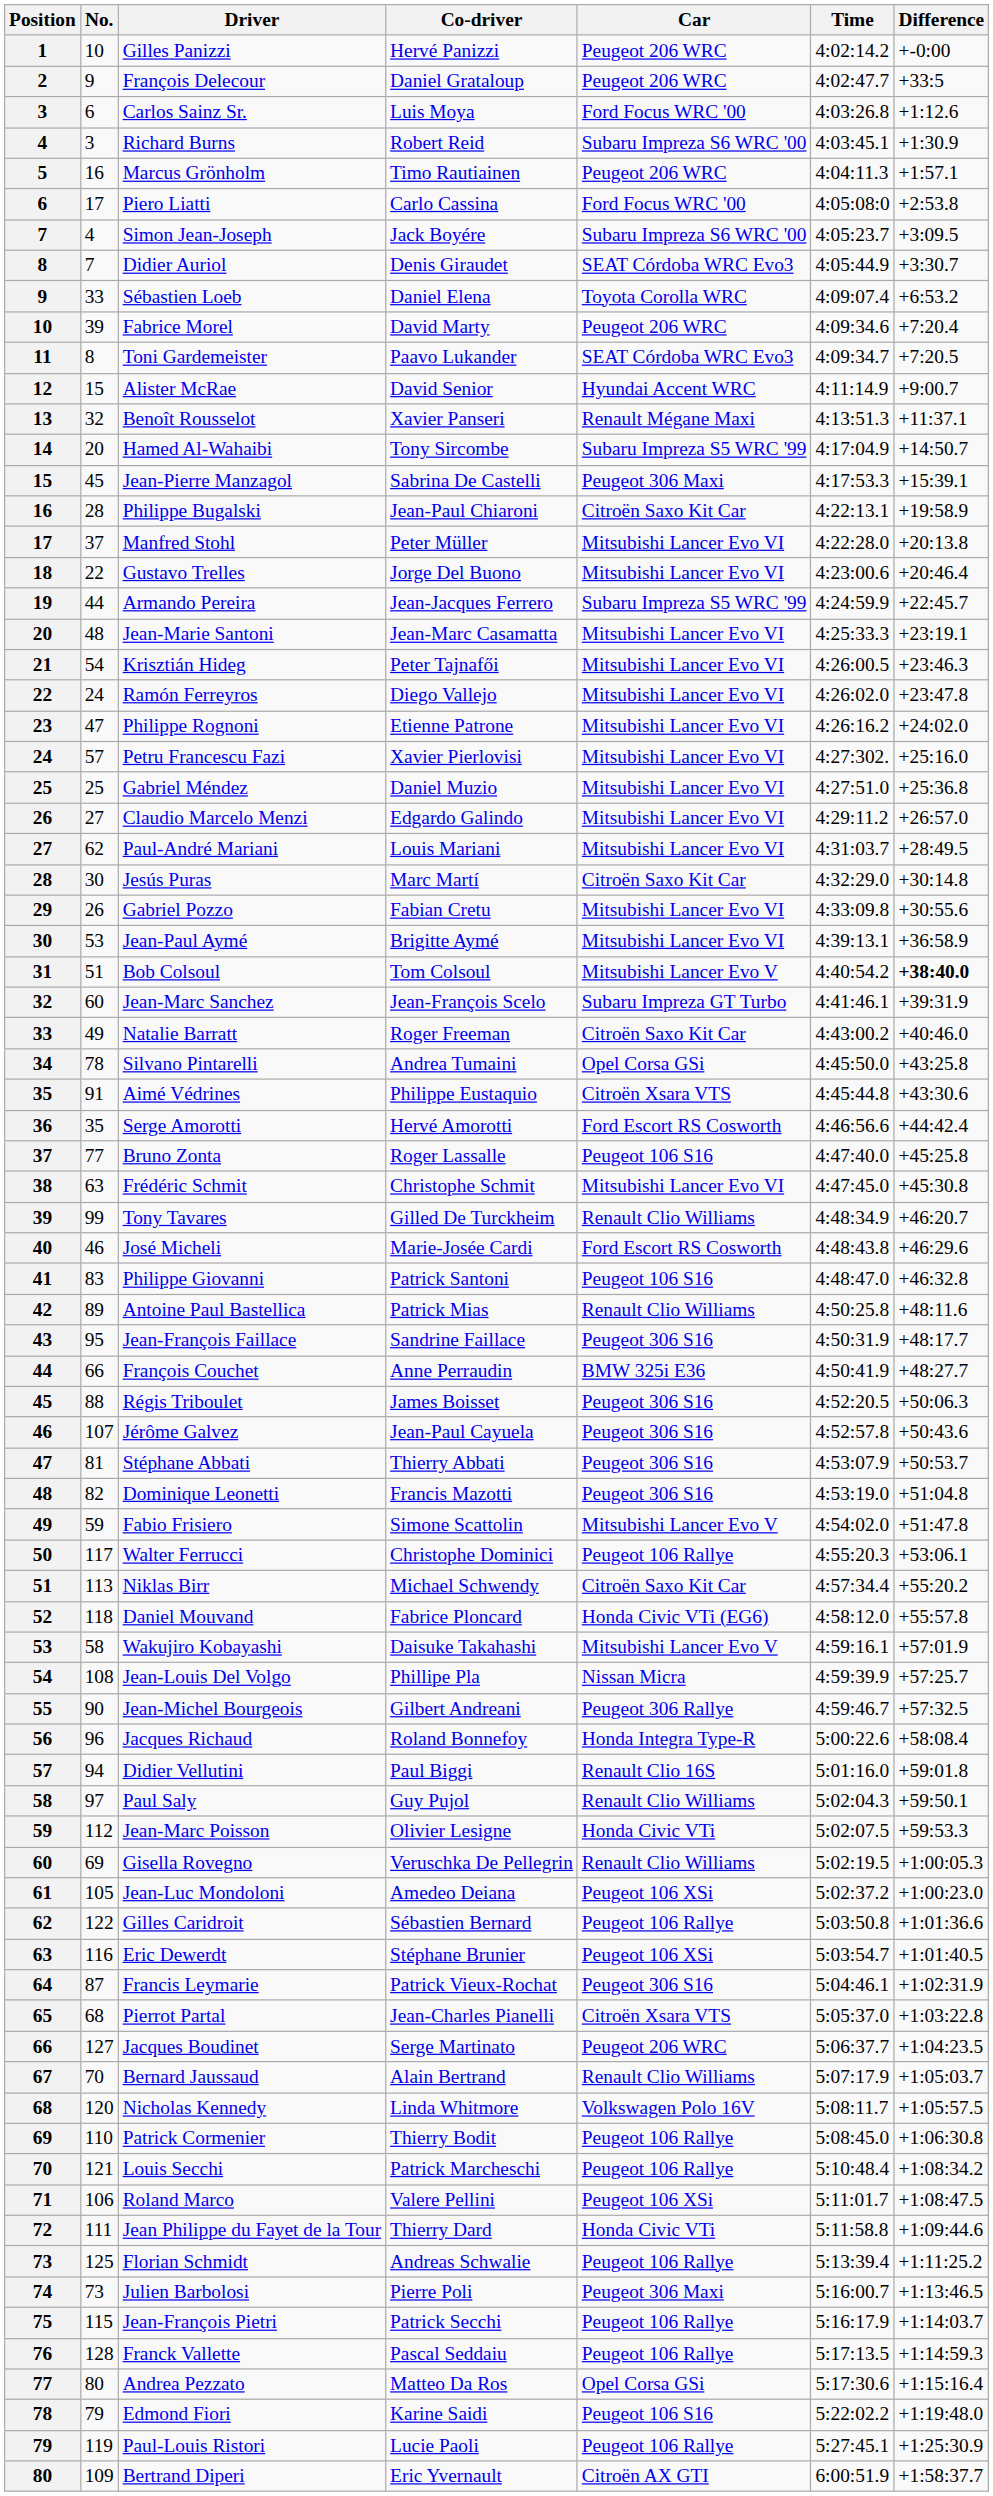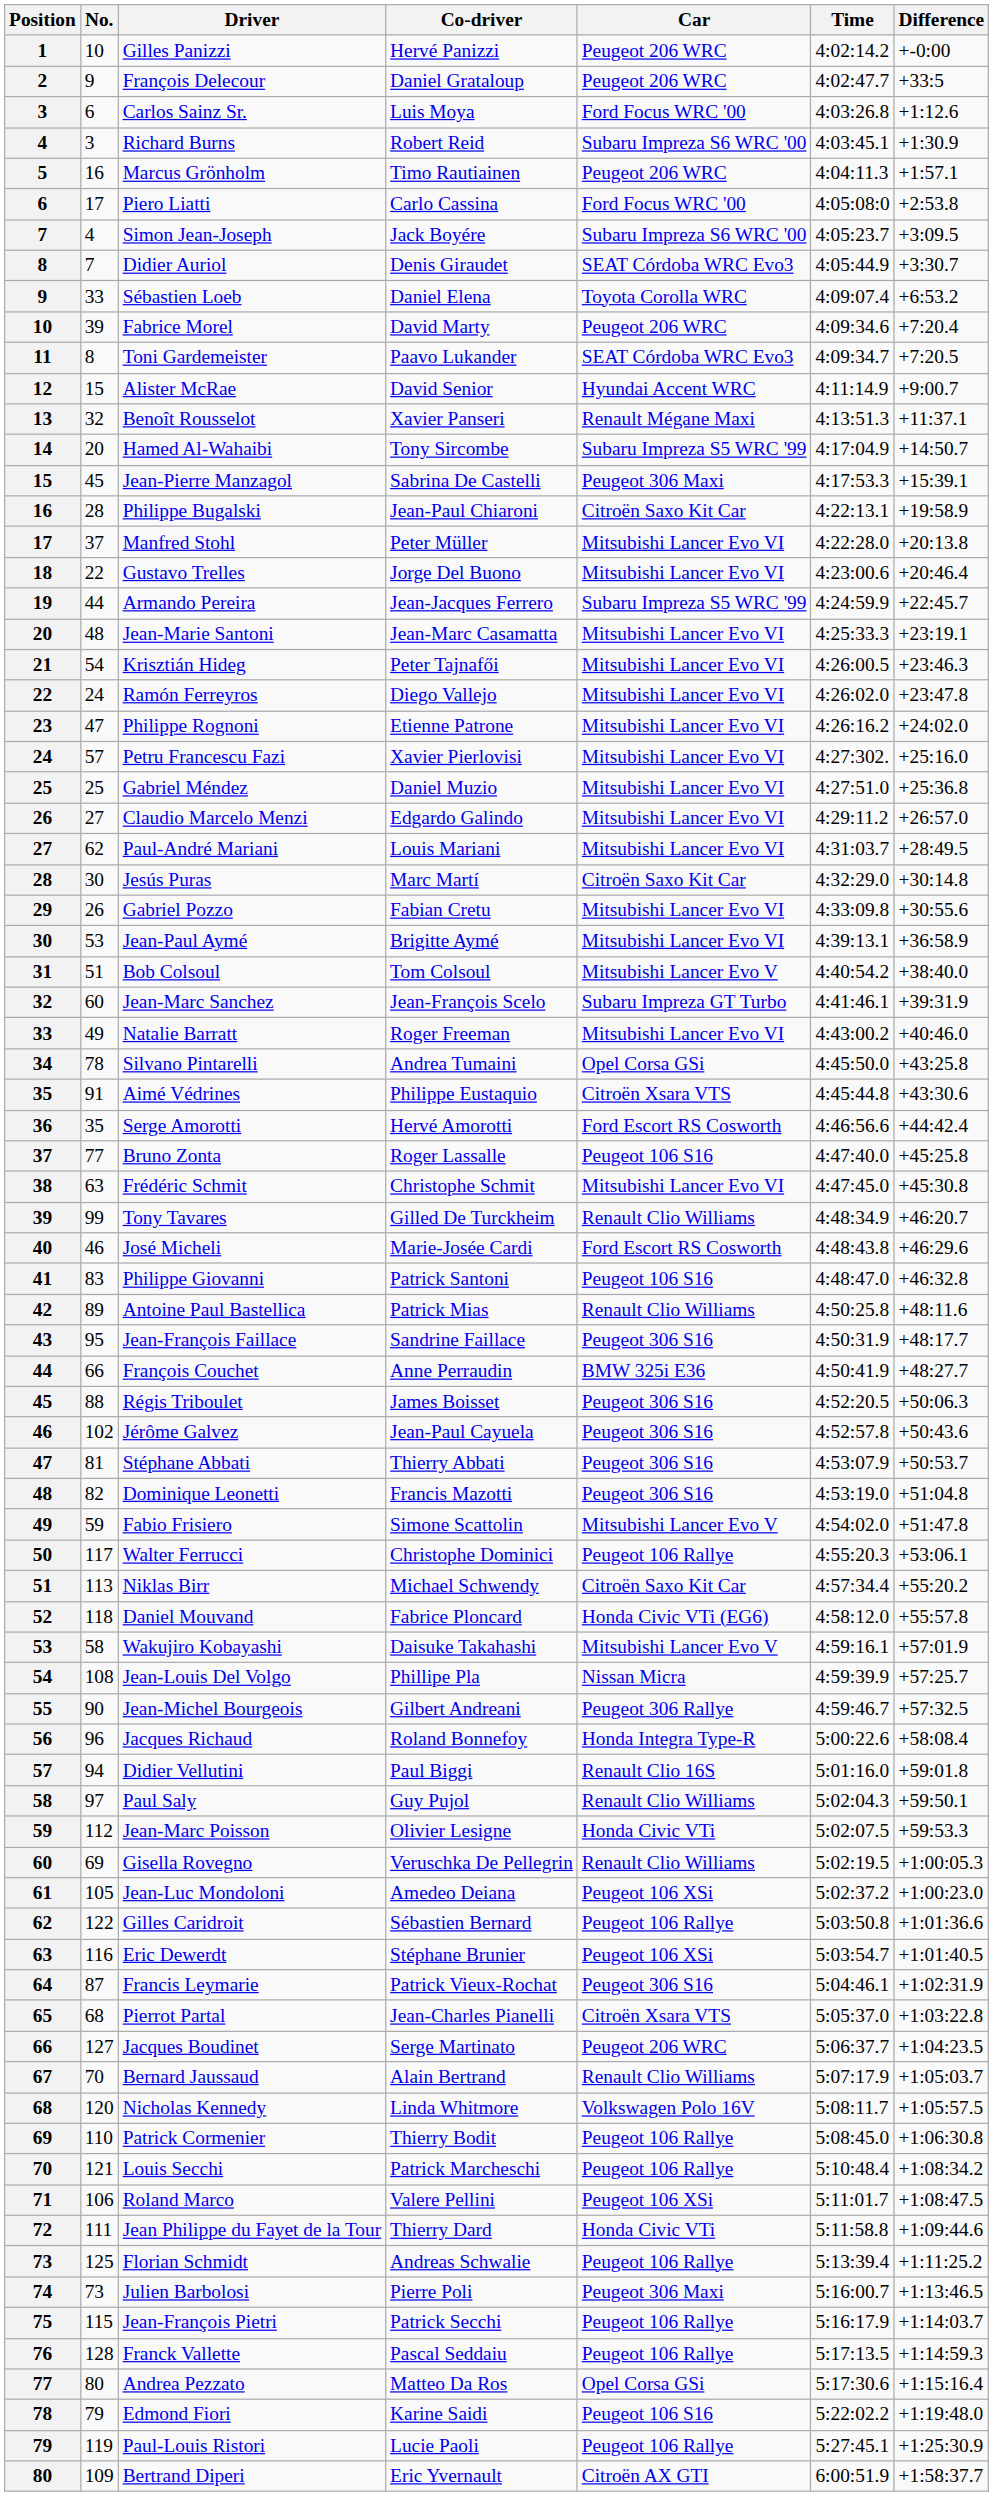Bob Colsoul | Difference: bold -> normal
Natalie Barratt | Car: Citroën Saxo Kit Car -> Mitsubishi Lancer Evo VI
Jérôme Galvez | No.: 107 -> 102
